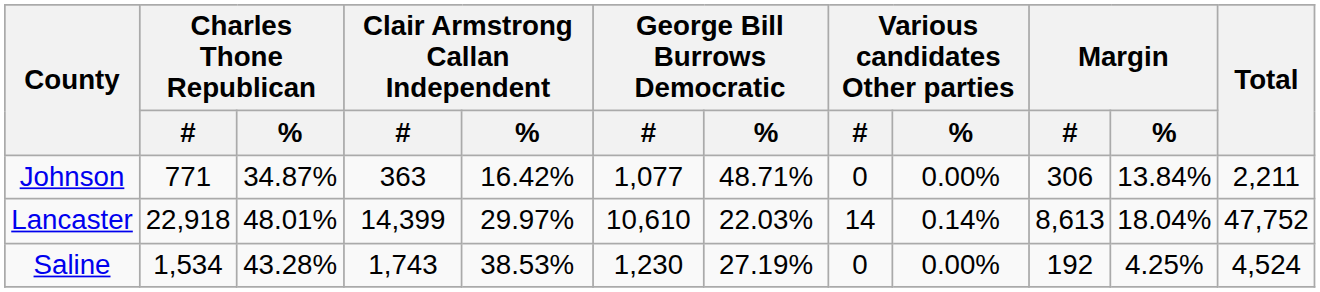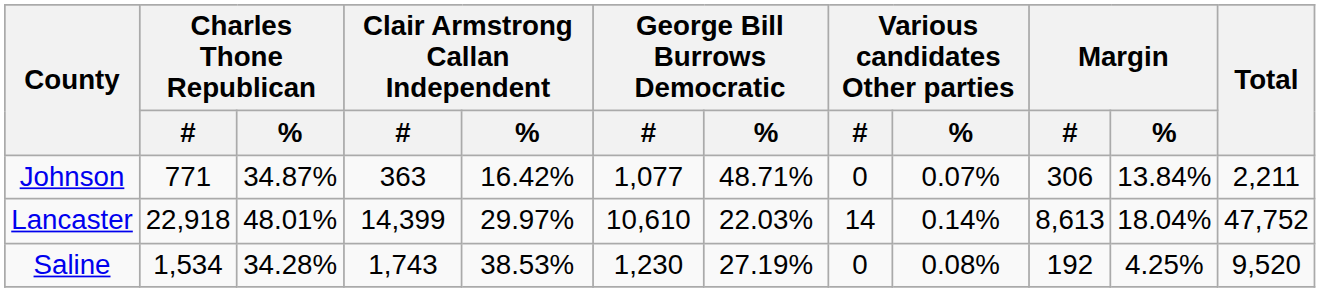Johnson | Various candidates Other parties / %: 0.00% -> 0.07%
Saline | Charles Thone Republican / %: 43.28% -> 34.28%
Saline | Various candidates Other parties / %: 0.00% -> 0.08%
Saline | Total: 4,524 -> 9,520
